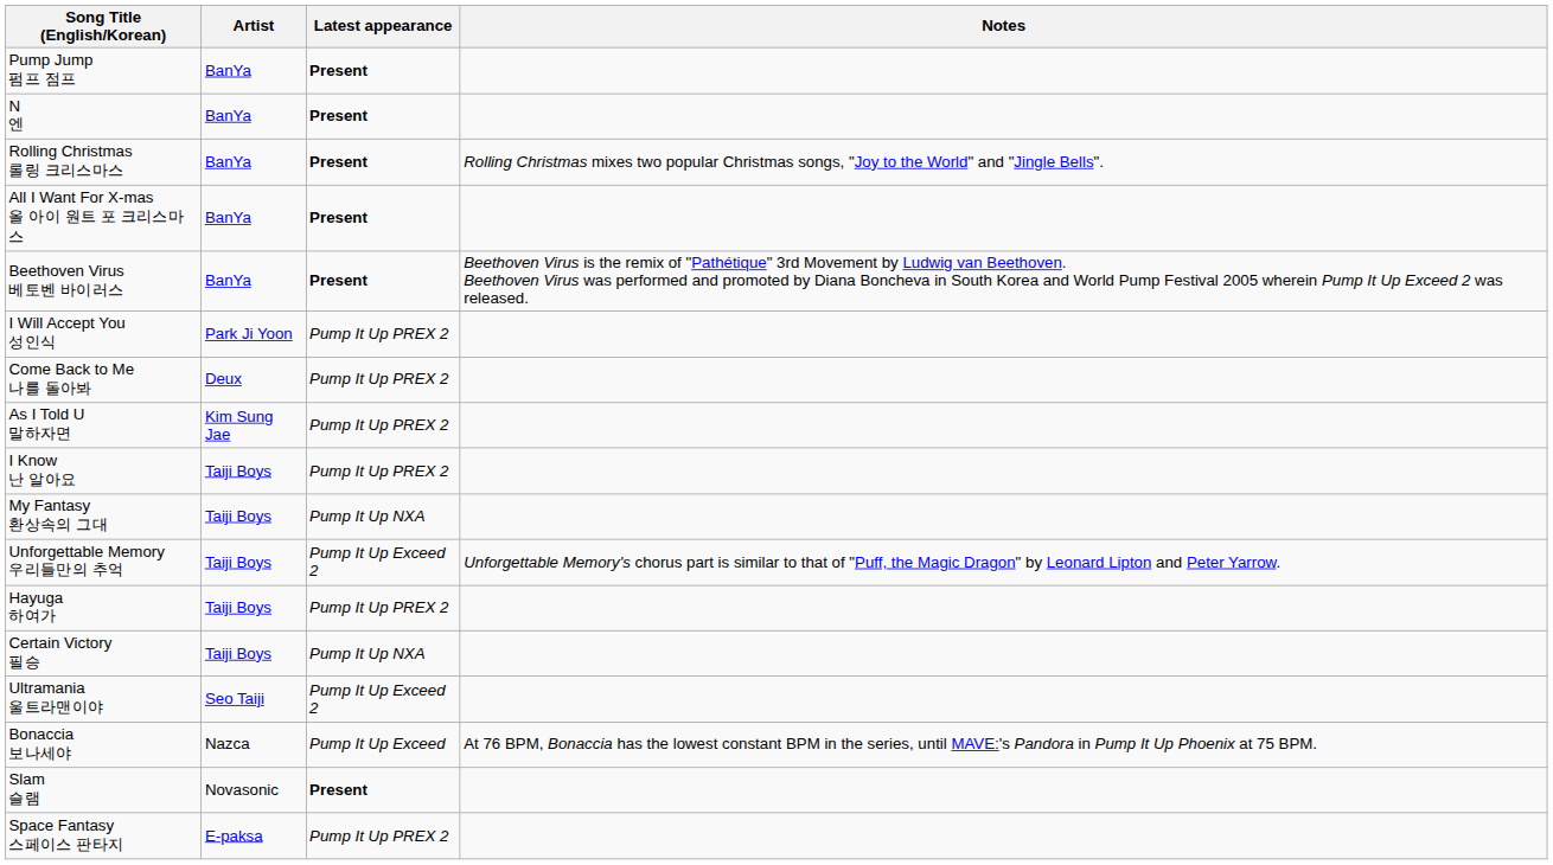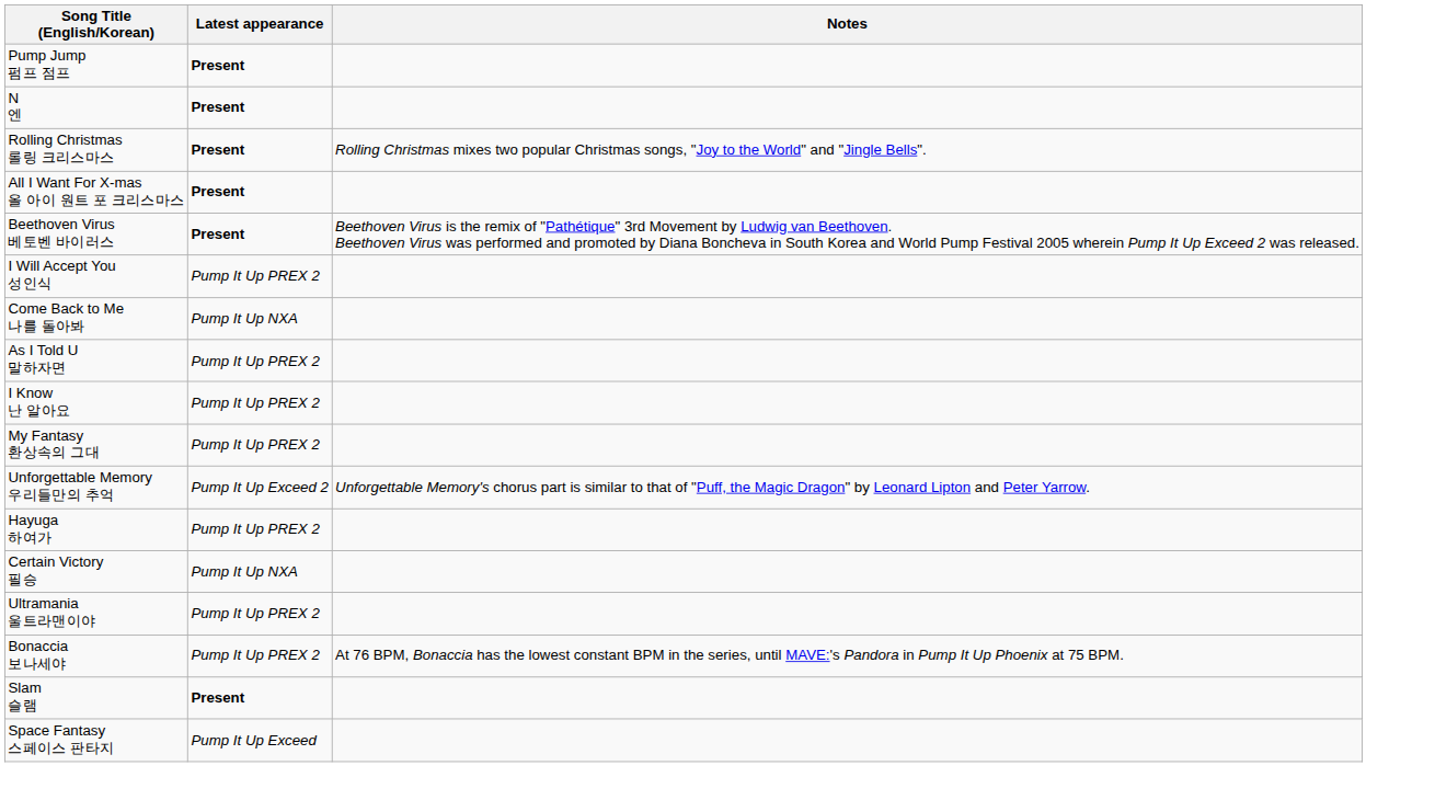- column: Artist | BanYa | BanYa | BanYa | BanYa | BanYa | Park Ji Yoon | Deux | Kim Sung Jae | Taiji Boys | Taiji Boys | Taiji Boys | Taiji Boys | Taiji Boys | Seo Taiji | Nazca | Novasonic | E-paksa
Come Back to Me 나를 돌아봐 | Latest appearance: Pump It Up PREX 2 -> Pump It Up NXA
My Fantasy 환상속의 그대 | Latest appearance: Pump It Up NXA -> Pump It Up PREX 2
Ultramania 울트라맨이야 | Latest appearance: Pump It Up Exceed 2 -> Pump It Up PREX 2
Bonaccia 보나세야 | Latest appearance: Pump It Up Exceed -> Pump It Up PREX 2
Space Fantasy 스페이스 판타지 | Latest appearance: Pump It Up PREX 2 -> Pump It Up Exceed
